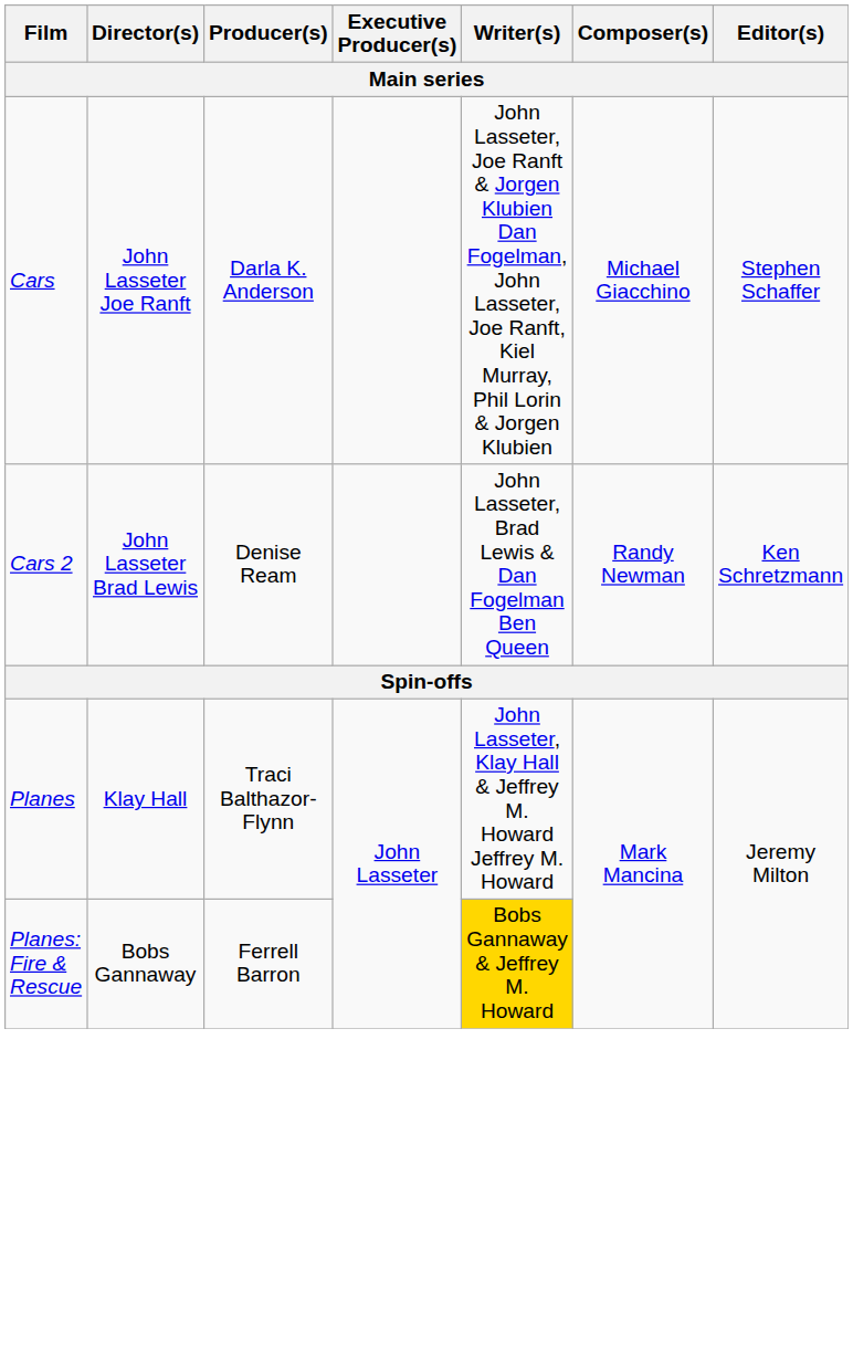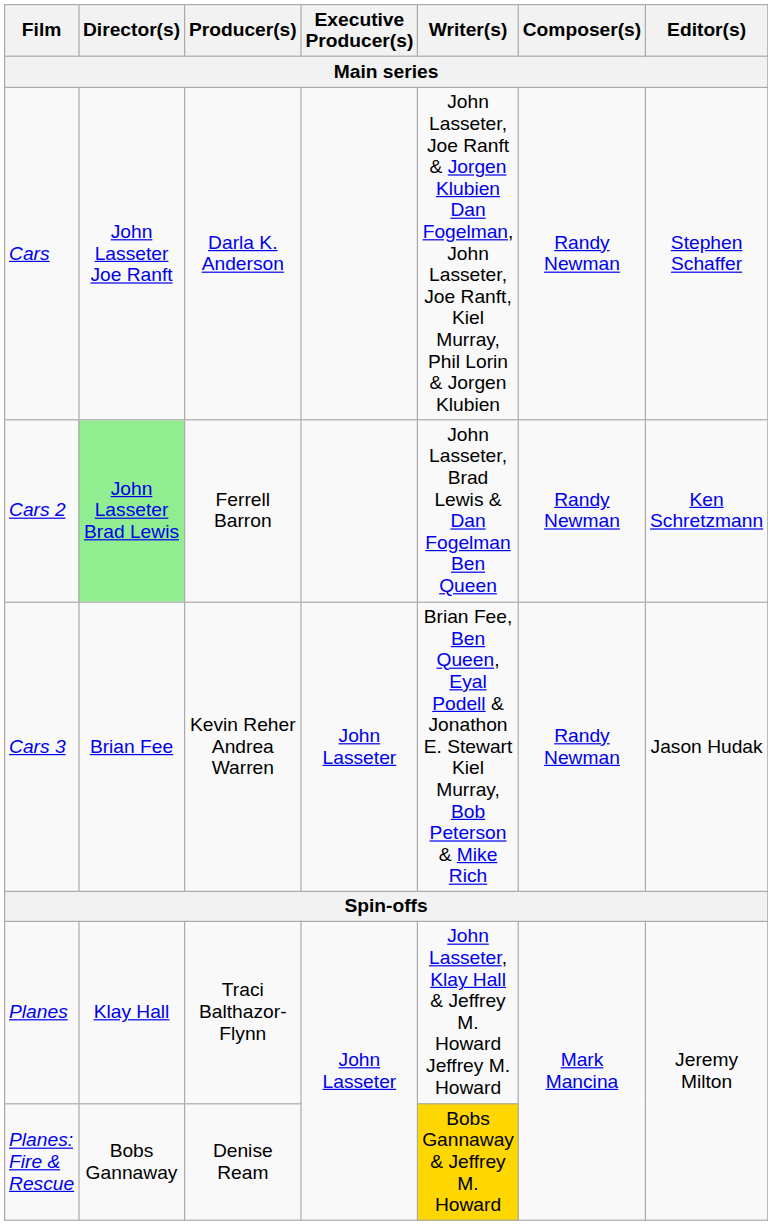Cars | Composer(s): Michael Giacchino -> Randy Newman
Cars 2 | Director(s): no background -> lightgreen background
Cars 2 | Producer(s): Denise Ream -> Ferrell Barron
+ row: Cars 3 | Brian Fee | Kevin Reher Andrea Warren | John Lasseter | Brian Fee, Ben Queen, Eyal Podell & Jonathon E. Stewart Kiel Murray, Bob Peterson & Mike Rich | Randy Newman | Jason Hudak
Planes: Fire & Rescue | Producer(s): Ferrell Barron -> Denise Ream
